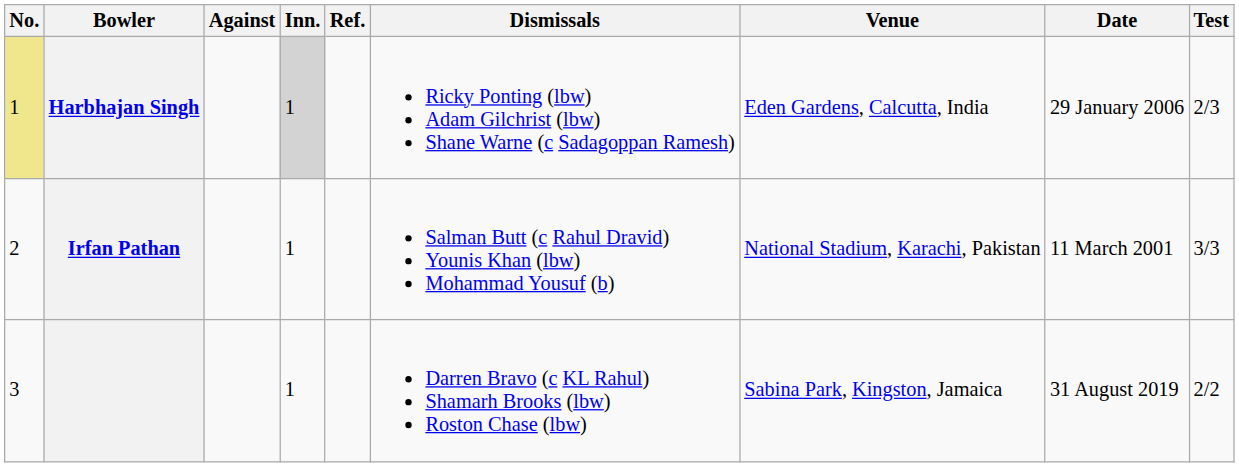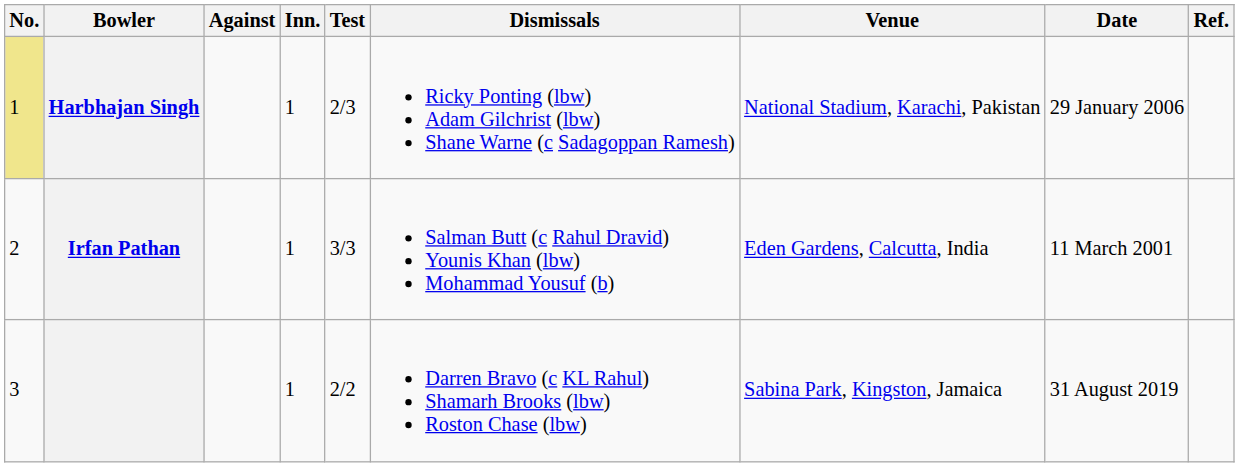columns swapped: Test <-> Ref.
Harbhajan Singh | Inn.: lightgrey background -> no background
Harbhajan Singh | Venue: Eden Gardens, Calcutta, India -> National Stadium, Karachi, Pakistan
Irfan Pathan | Venue: National Stadium, Karachi, Pakistan -> Eden Gardens, Calcutta, India
